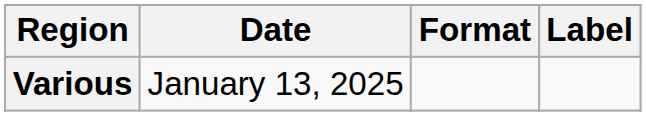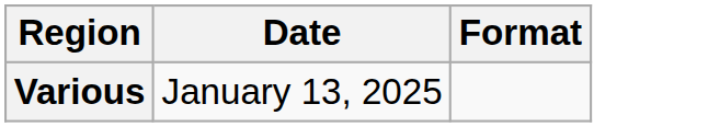- column: Label
